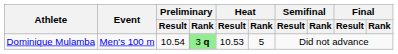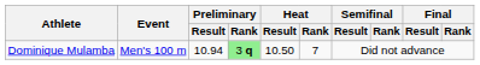Dominique Mulamba | Preliminary / Result: 10.54 -> 10.94
Dominique Mulamba | Heat / Result: 10.53 -> 10.50
Dominique Mulamba | Heat / Rank: 5 -> 7
